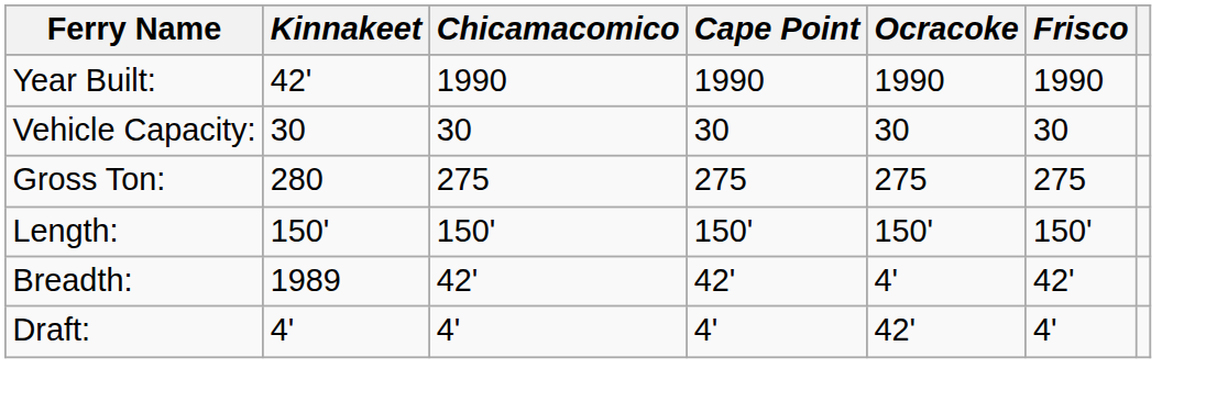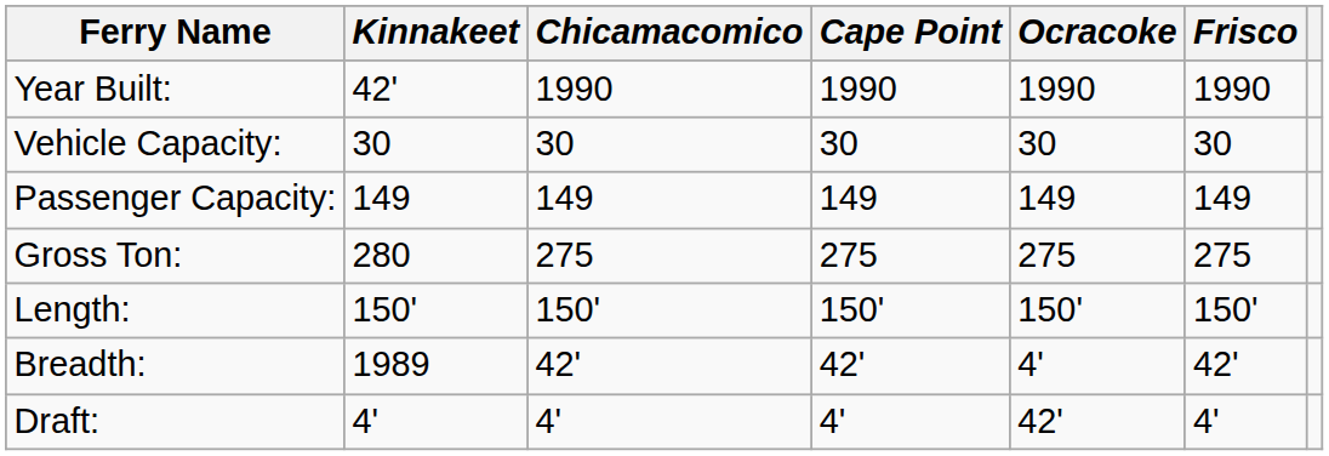+ row: Passenger Capacity: | 149 | 149 | 149 | 149 | 149
